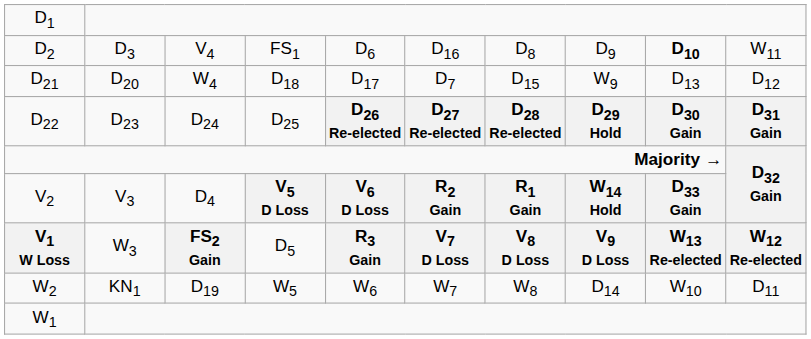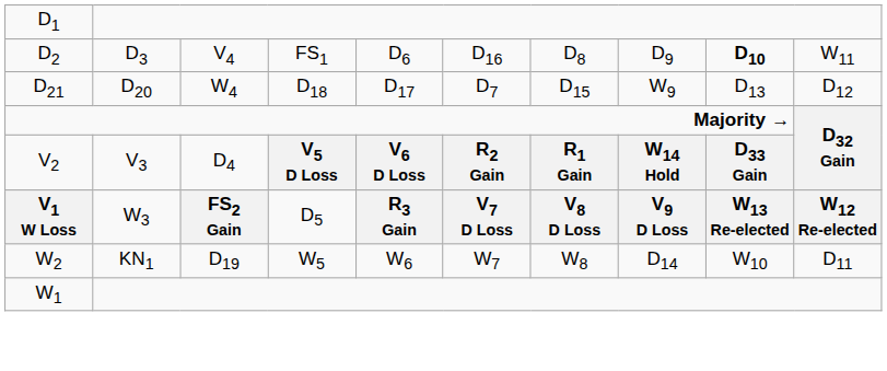- row: D22 | D23 | D24 | D25 | D26 Re-elected | D27 Re-elected | D28 Re-elected | D29 Hold | D30 Gain | D31 Gain
